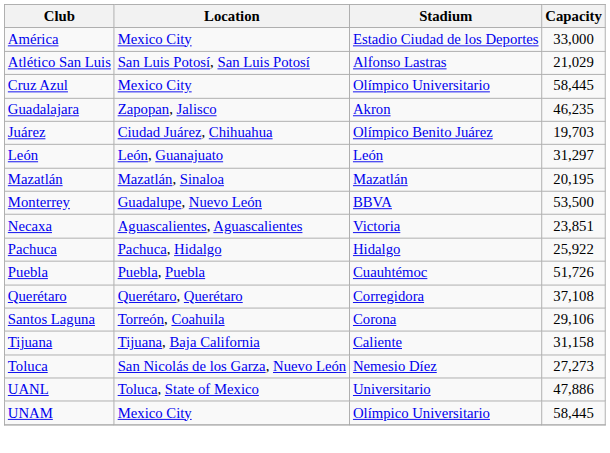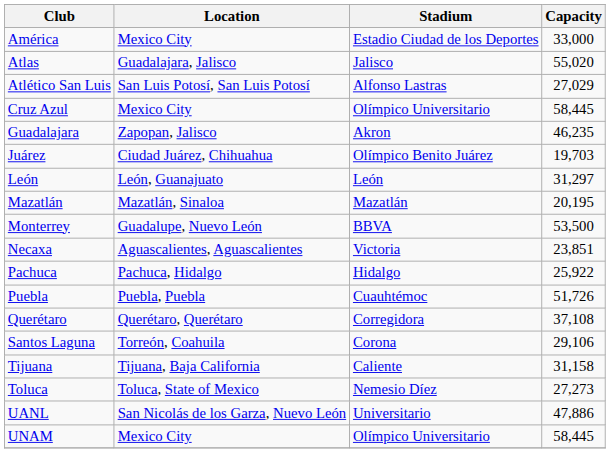+ row: Atlas | Guadalajara, Jalisco | Jalisco | 55,020
Atlético San Luis | Capacity: 21,029 -> 27,029
Toluca | Location: San Nicolás de los Garza, Nuevo León -> Toluca, State of Mexico
UANL | Location: Toluca, State of Mexico -> San Nicolás de los Garza, Nuevo León
